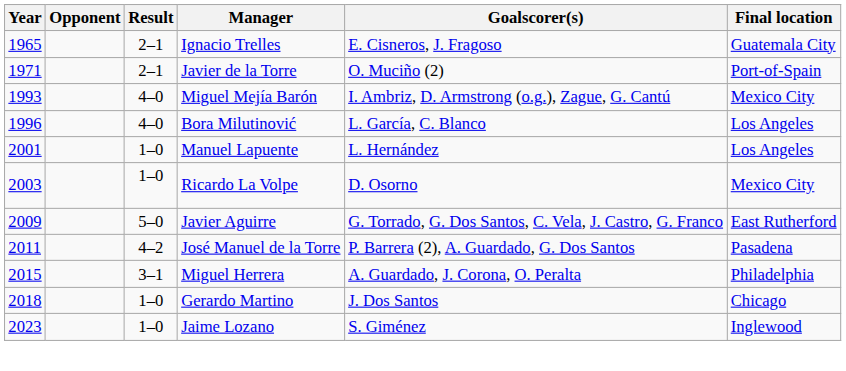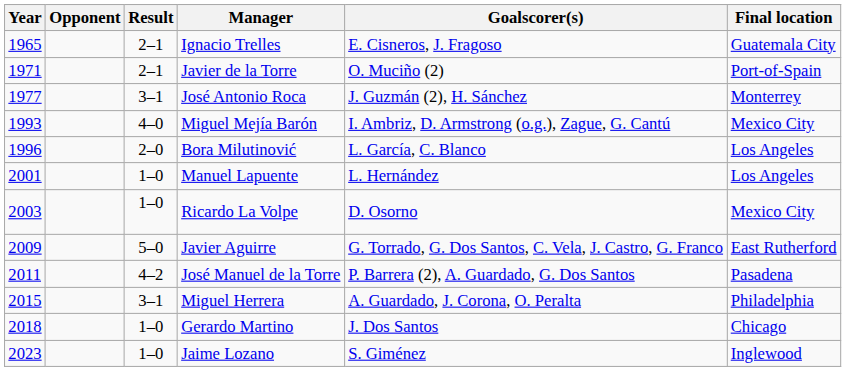+ row: 1977 | 3–1 | José Antonio Roca | J. Guzmán (2), H. Sánchez | Monterrey
Bora Milutinović | Result: 4–0 -> 2–0
